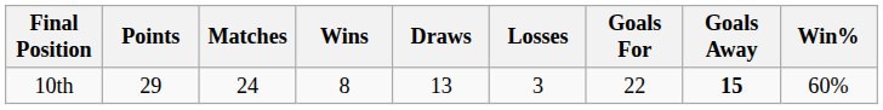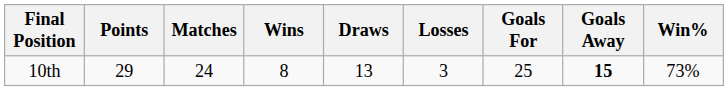10th | Goals For: 22 -> 25
10th | Win%: 60% -> 73%
